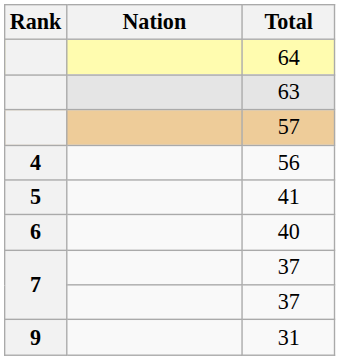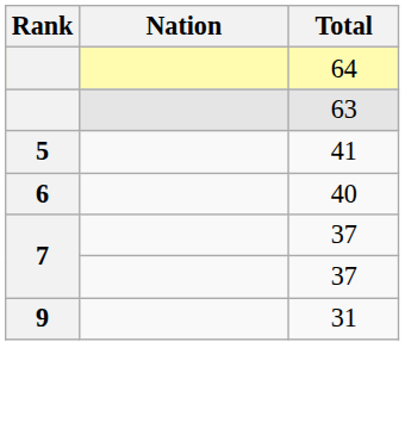- row: 57
- row: 4 | 56
